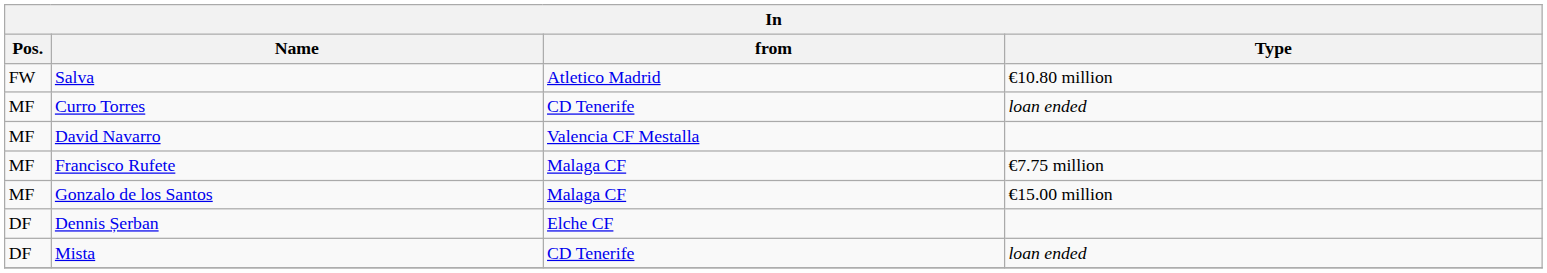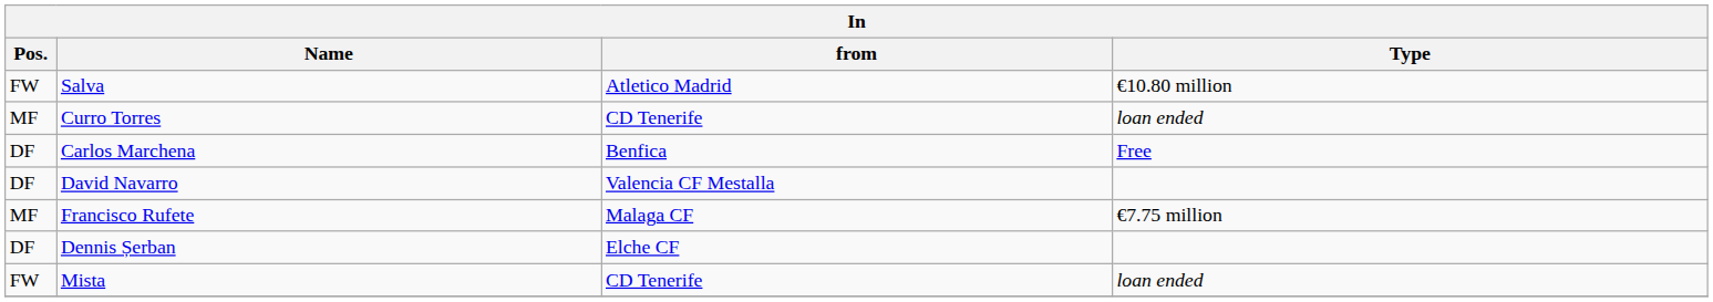+ row: DF | Carlos Marchena | Benfica | Free
David Navarro | Pos.: MF -> DF
- row: MF | Gonzalo de los Santos | Malaga CF | €15.00 million
Mista | Pos.: DF -> FW
